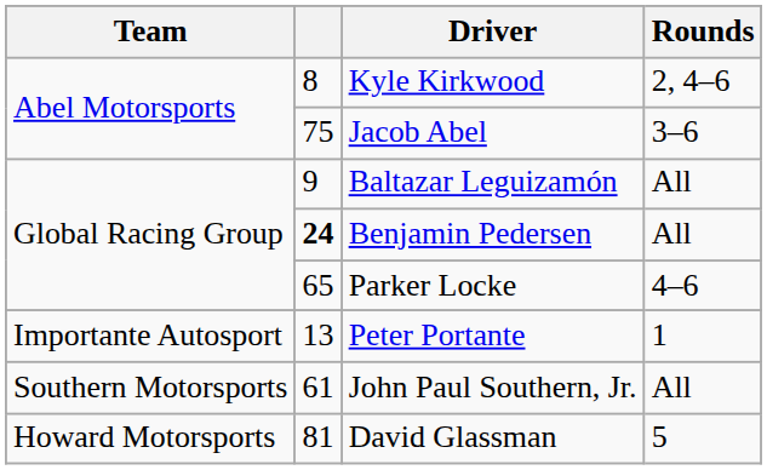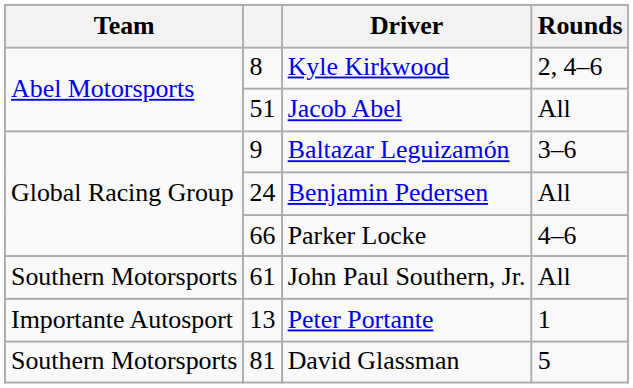Jacob Abel | column 2: 75 -> 51
Jacob Abel | Rounds: 3–6 -> All
Baltazar Leguizamón | Rounds: All -> 3–6
Benjamin Pedersen | column 2: bold -> normal
Parker Locke | column 2: 65 -> 66
rows swapped: Peter Portante <-> John Paul Southern, Jr.
David Glassman | Team: Howard Motorsports -> Southern Motorsports
